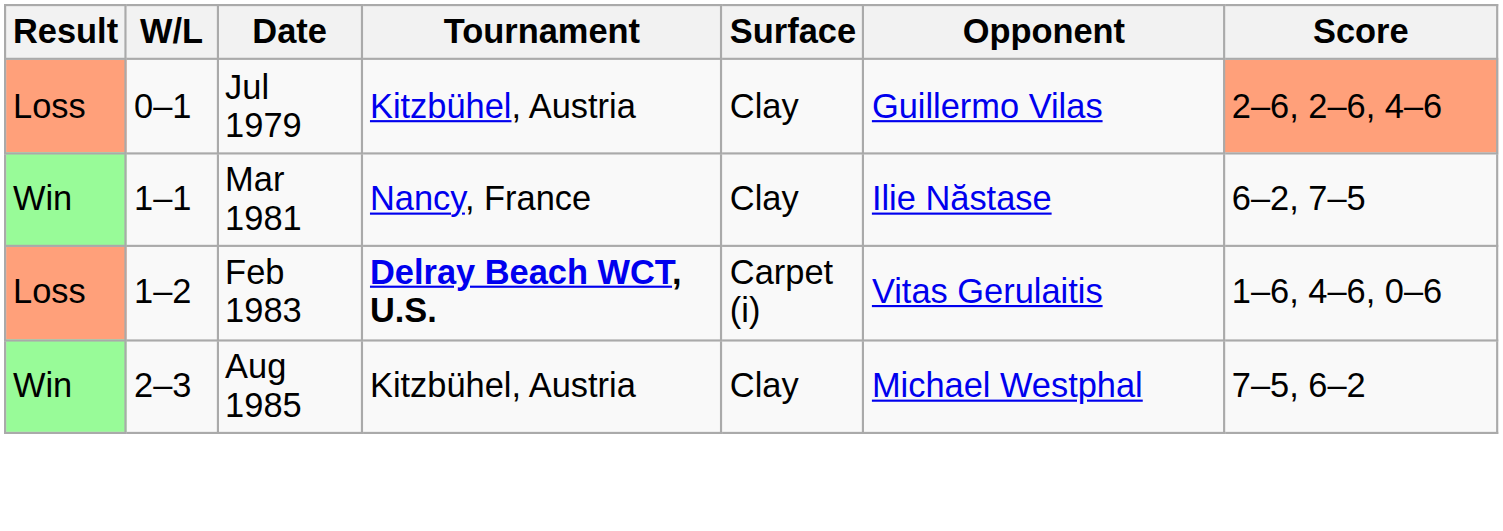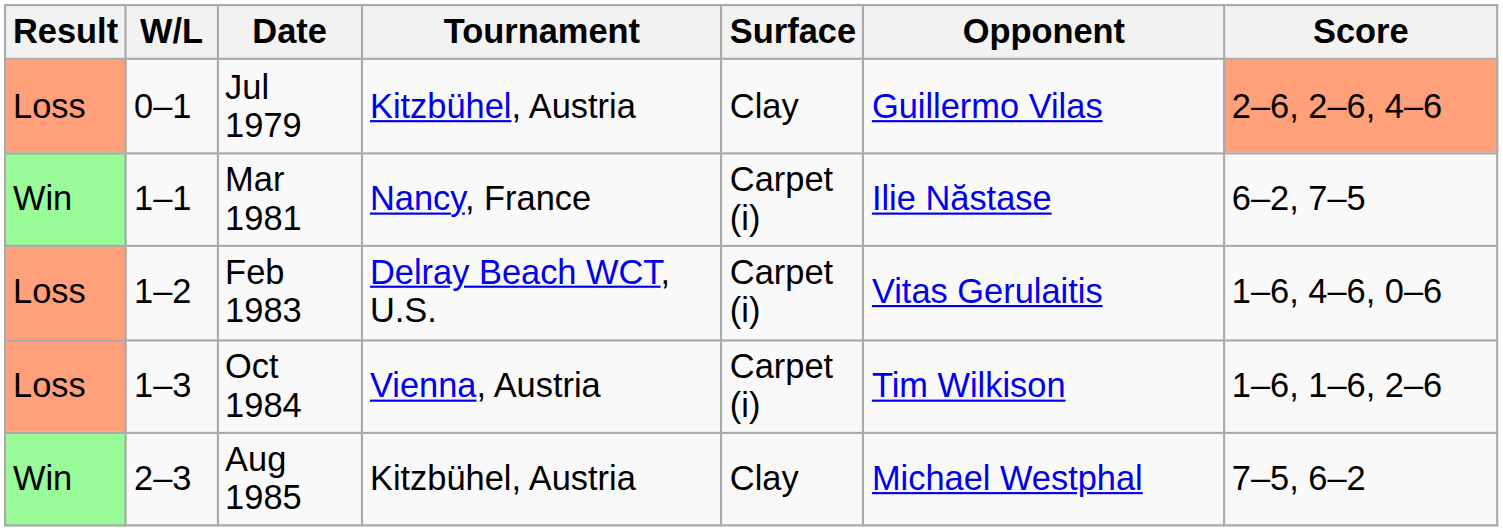Mar 1981 | Surface: Clay -> Carpet (i)
Feb 1983 | Tournament: bold -> normal
+ row: Loss | 1–3 | Oct 1984 | Vienna, Austria | Carpet (i) | Tim Wilkison | 1–6, 1–6, 2–6
